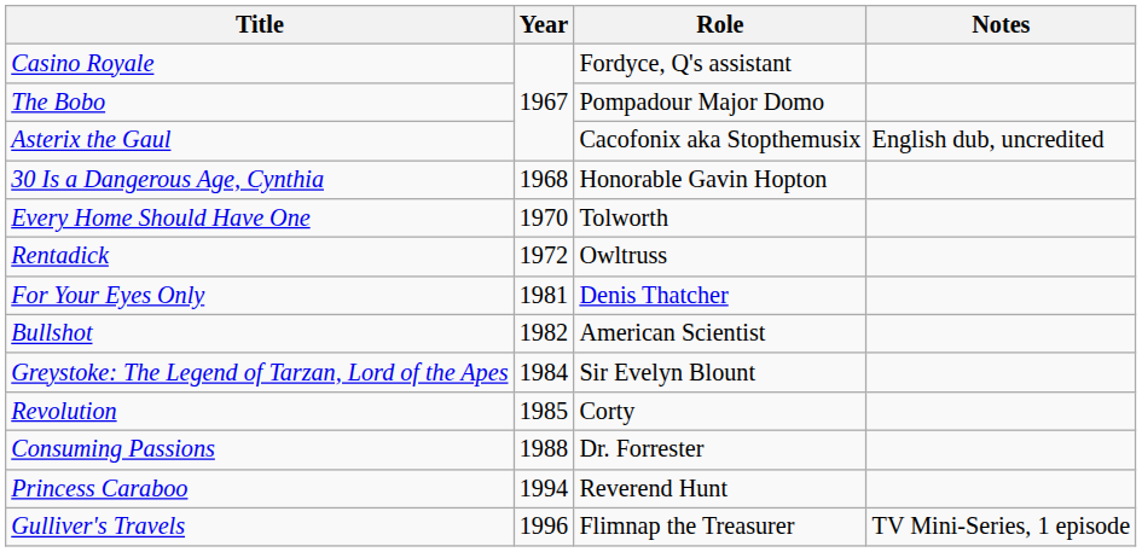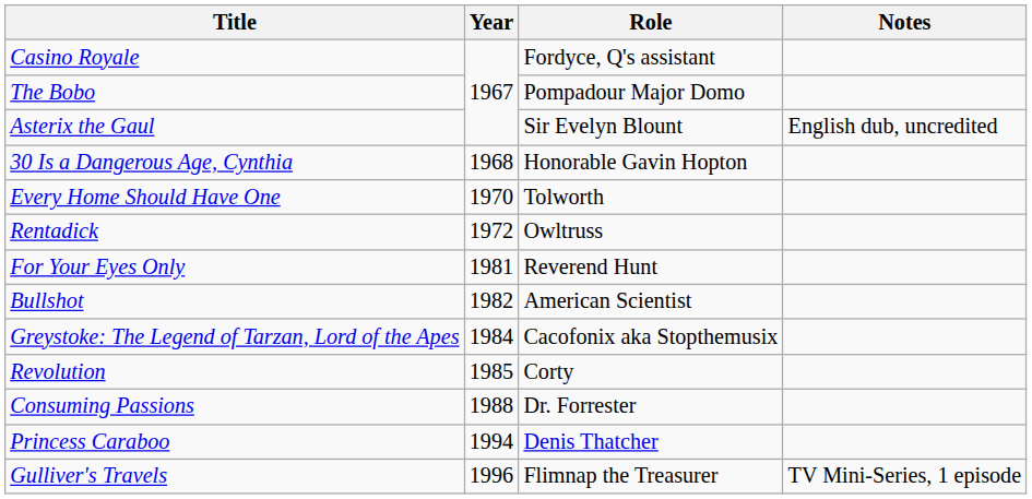Asterix the Gaul | Role: Cacofonix aka Stopthemusix -> Sir Evelyn Blount
For Your Eyes Only | Role: Denis Thatcher -> Reverend Hunt
Greystoke: The Legend of Tarzan, Lord of the Apes | Role: Sir Evelyn Blount -> Cacofonix aka Stopthemusix
Princess Caraboo | Role: Reverend Hunt -> Denis Thatcher
